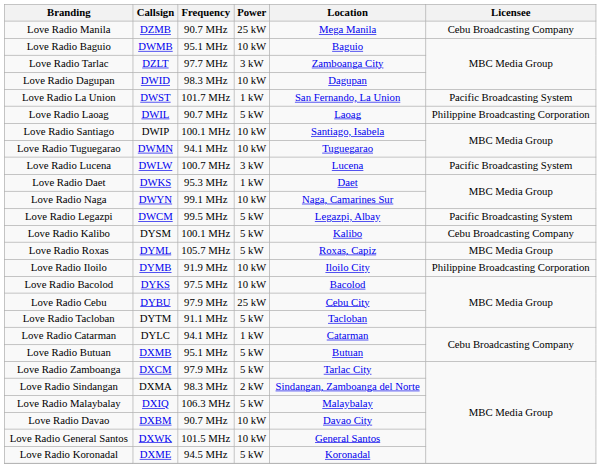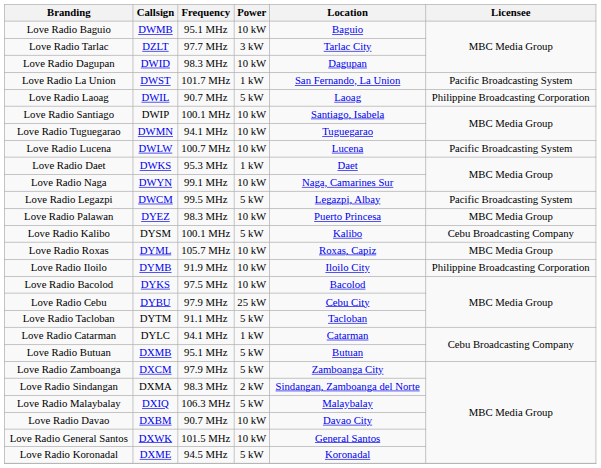- row: Love Radio Manila | DZMB | 90.7 MHz | 25 kW | Mega Manila | Cebu Broadcasting Company
Love Radio Tarlac | Location: Zamboanga City -> Tarlac City
Love Radio Lucena | Power: 3 kW -> 10 kW
+ row: Love Radio Palawan | DYEZ | 98.3 MHz | 10 kW | Puerto Princesa | MBC Media Group
Love Radio Roxas | Power: 5 kW -> 10 kW
Love Radio Zamboanga | Location: Tarlac City -> Zamboanga City
